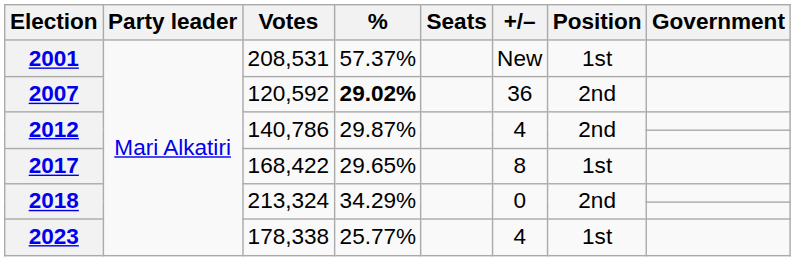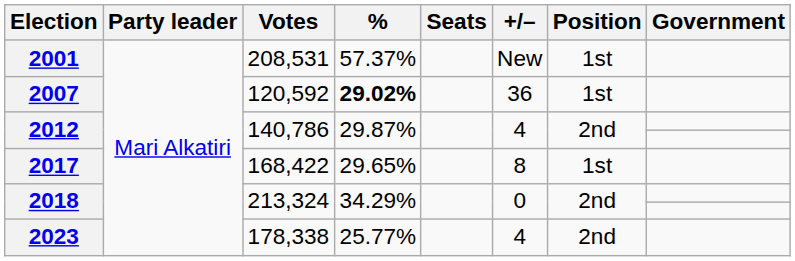2007 | Position: 2nd -> 1st
2023 | Position: 1st -> 2nd
